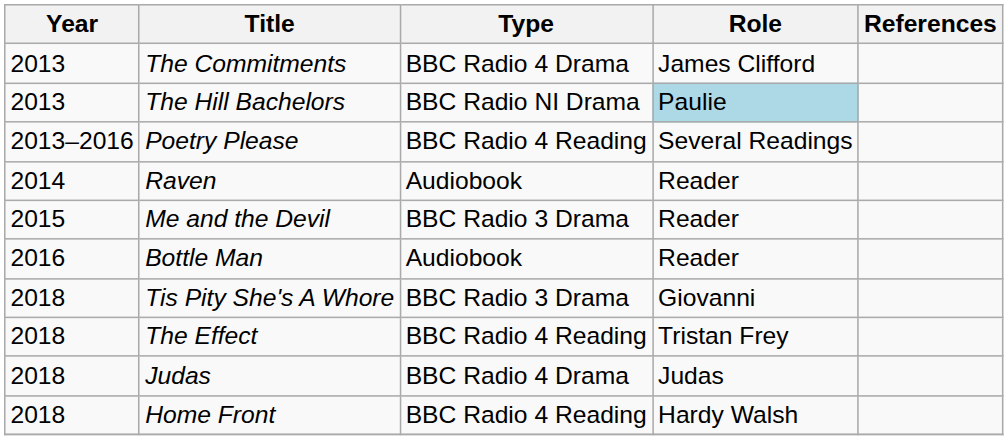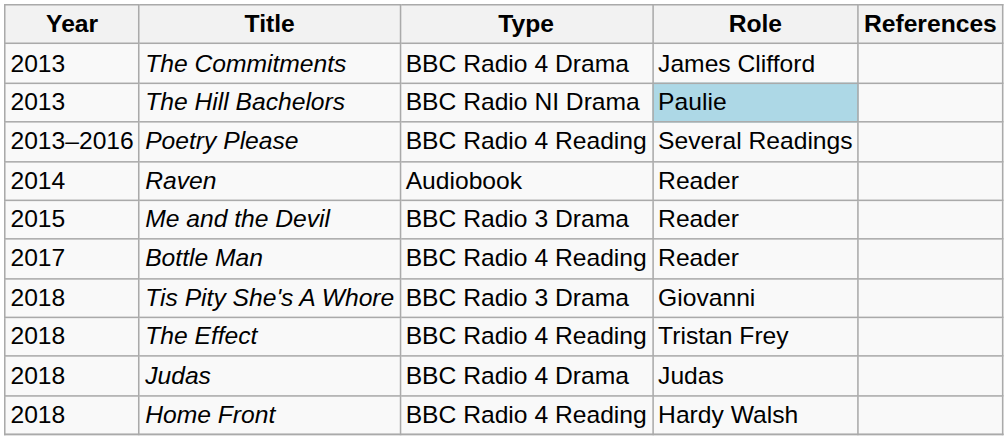Bottle Man | Year: 2016 -> 2017
Bottle Man | Type: Audiobook -> BBC Radio 4 Reading
